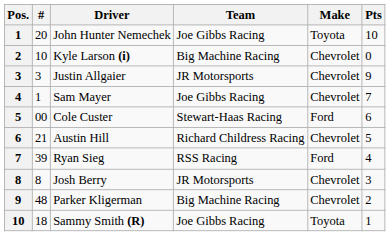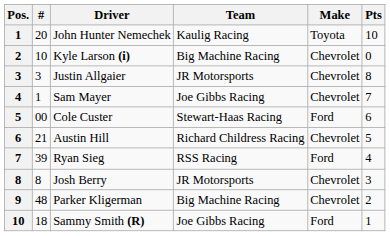John Hunter Nemechek | Team: Joe Gibbs Racing -> Kaulig Racing
Justin Allgaier | Pts: 9 -> 8
Sammy Smith (R) | Make: Toyota -> Ford
